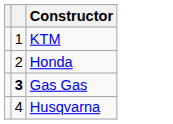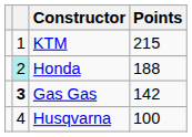+ column: Points | 215 | 188 | 142 | 100
Honda | column 2: no background -> paleturquoise background
